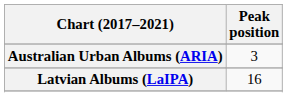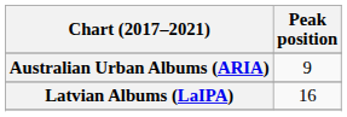Australian Urban Albums (ARIA) | Peak position: 3 -> 9
